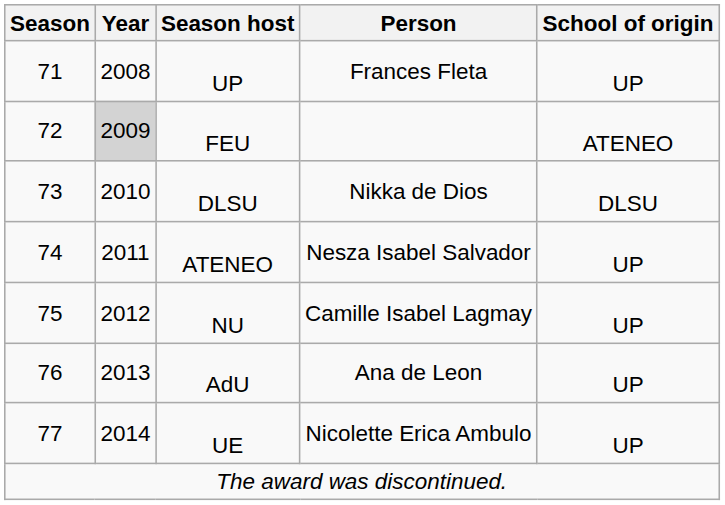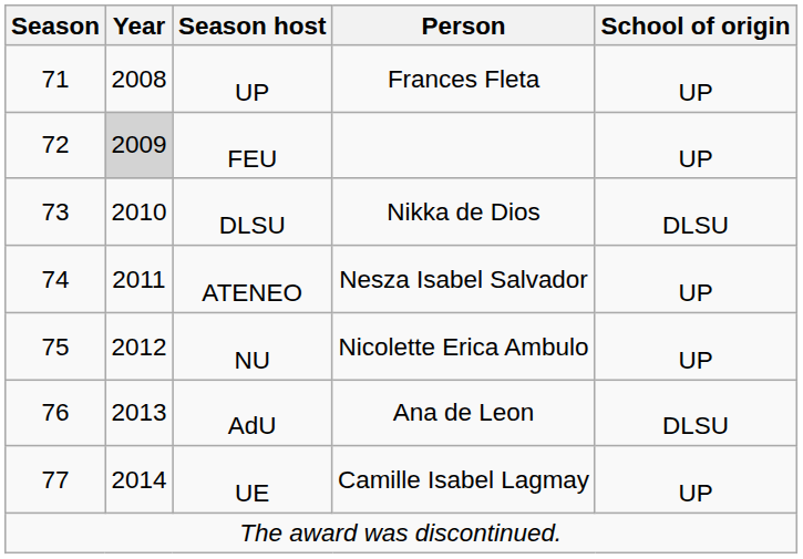FEU | School of origin: ATENEO -> UP
NU | Person: Camille Isabel Lagmay -> Nicolette Erica Ambulo
AdU | School of origin: UP -> DLSU
UE | Person: Nicolette Erica Ambulo -> Camille Isabel Lagmay
